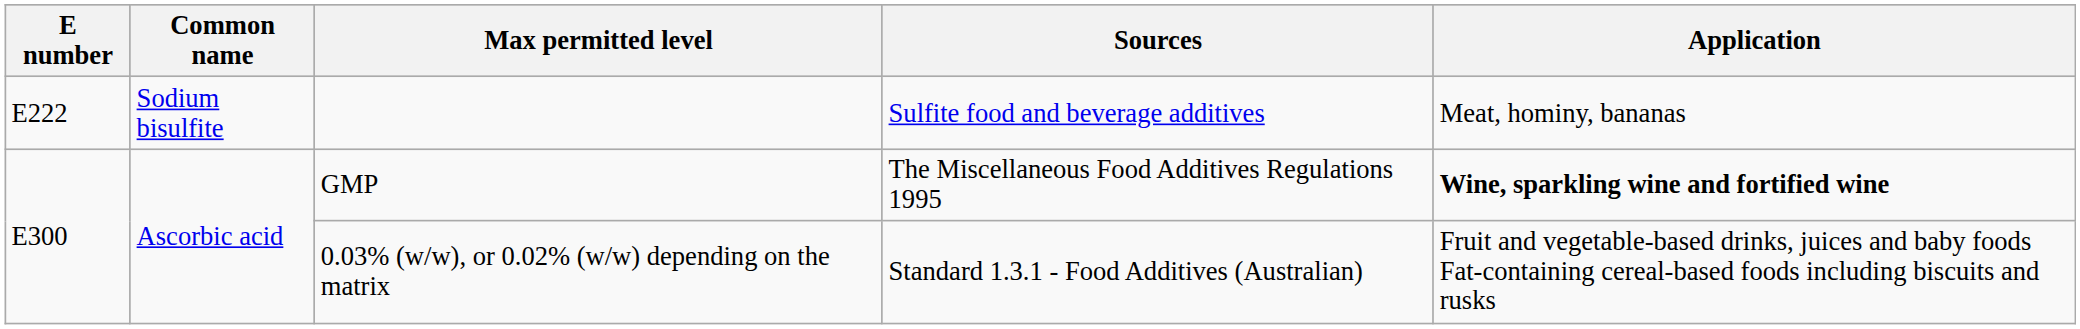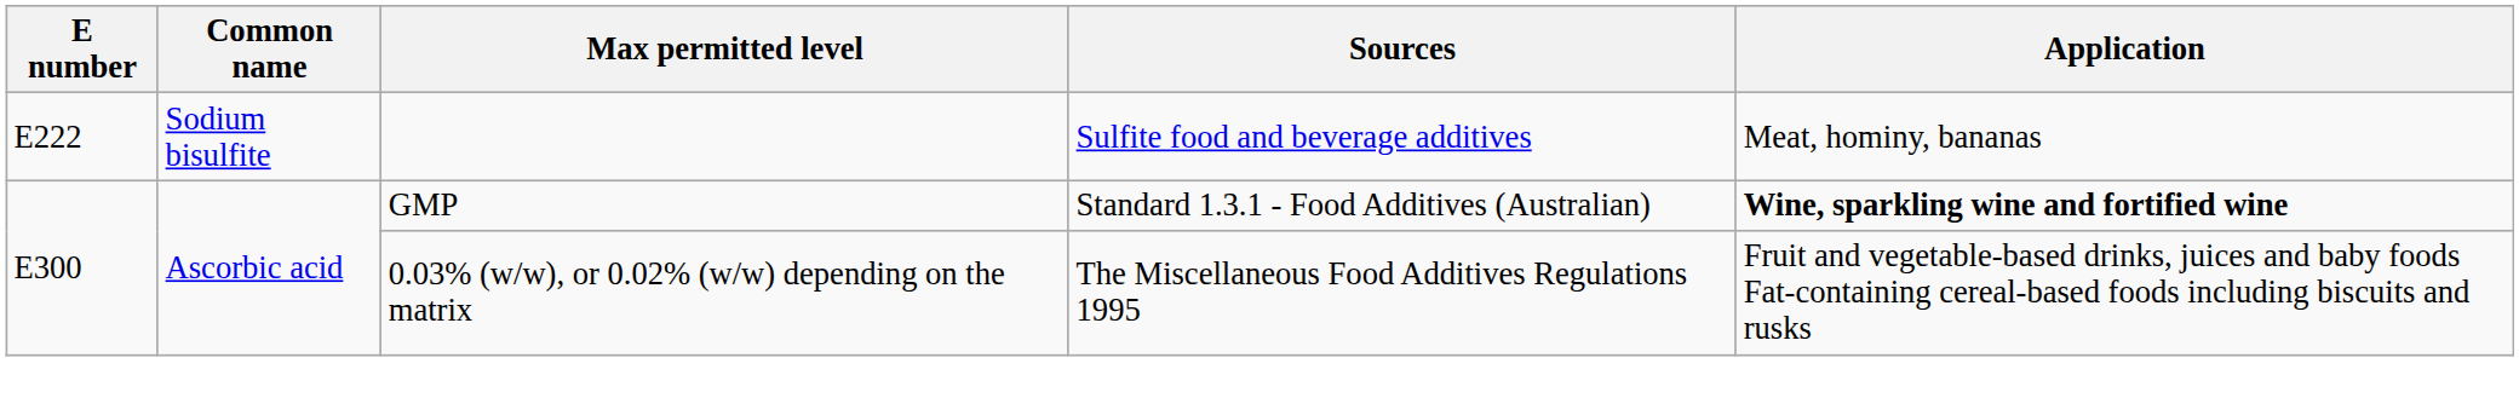GMP | Sources: The Miscellaneous Food Additives Regulations 1995 -> Standard 1.3.1 - Food Additives (Australian)
0.03% (w/w), or 0.02% (w/w) depending on the matrix | Sources: Standard 1.3.1 - Food Additives (Australian) -> The Miscellaneous Food Additives Regulations 1995
